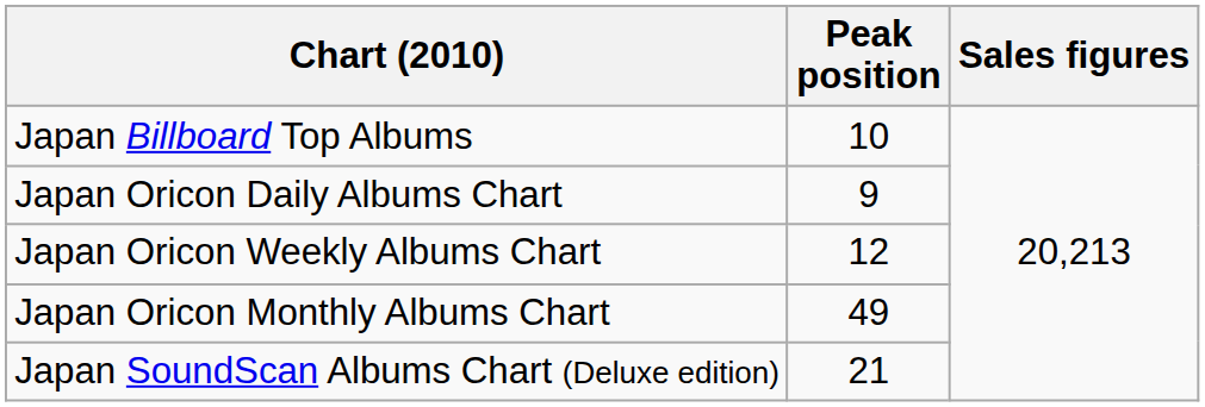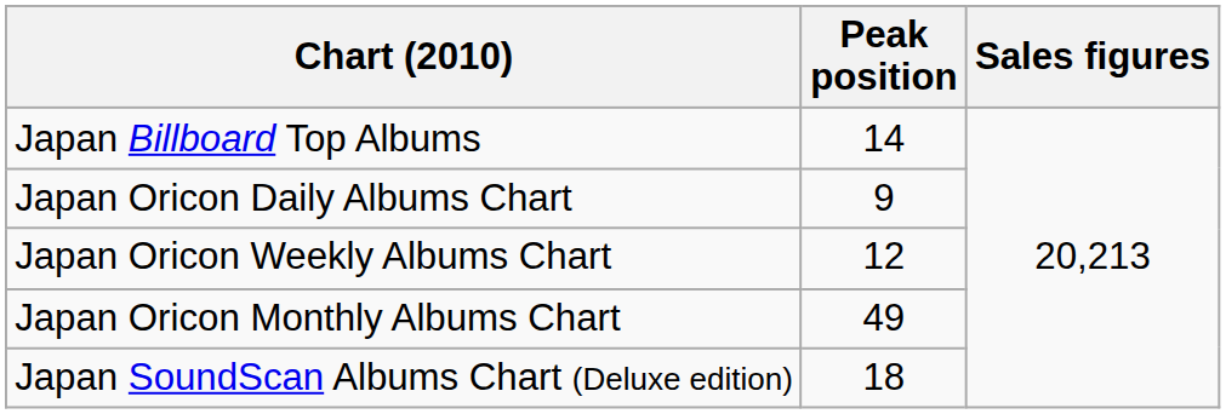Japan Billboard Top Albums | Peak position: 10 -> 14
Japan SoundScan Albums Chart (Deluxe edition) | Peak position: 21 -> 18
